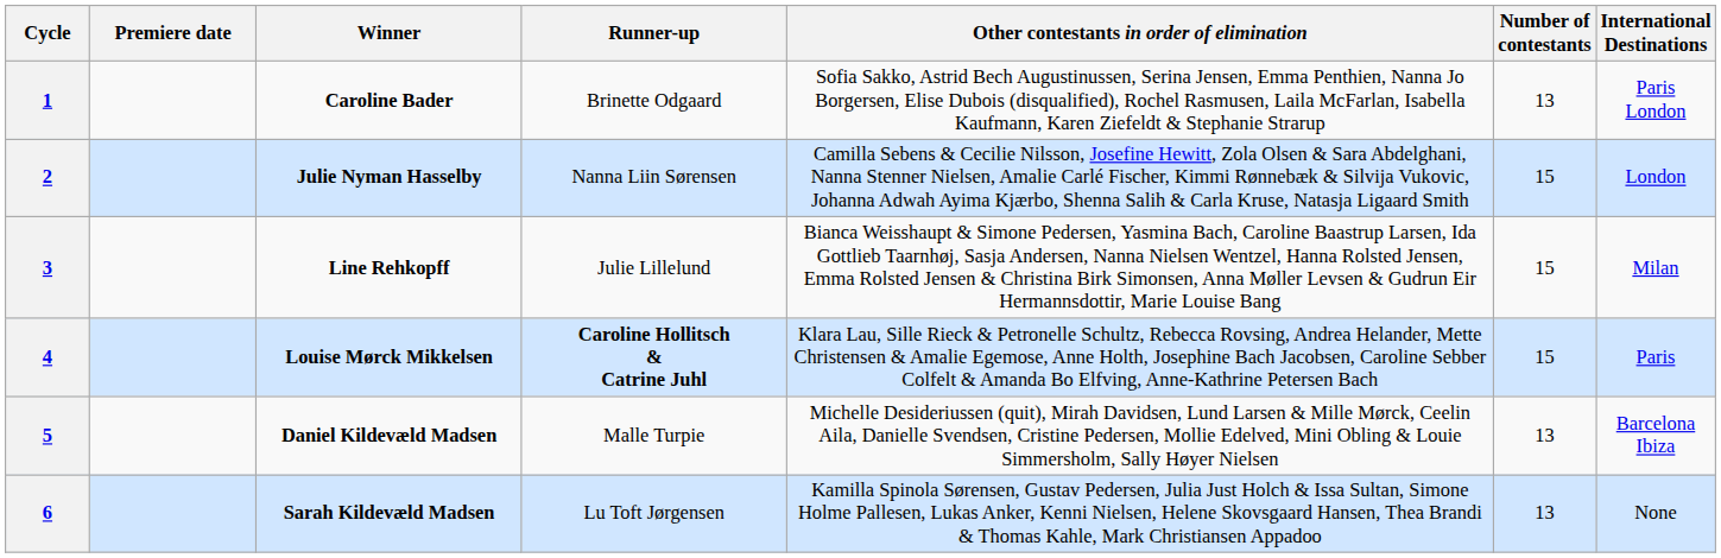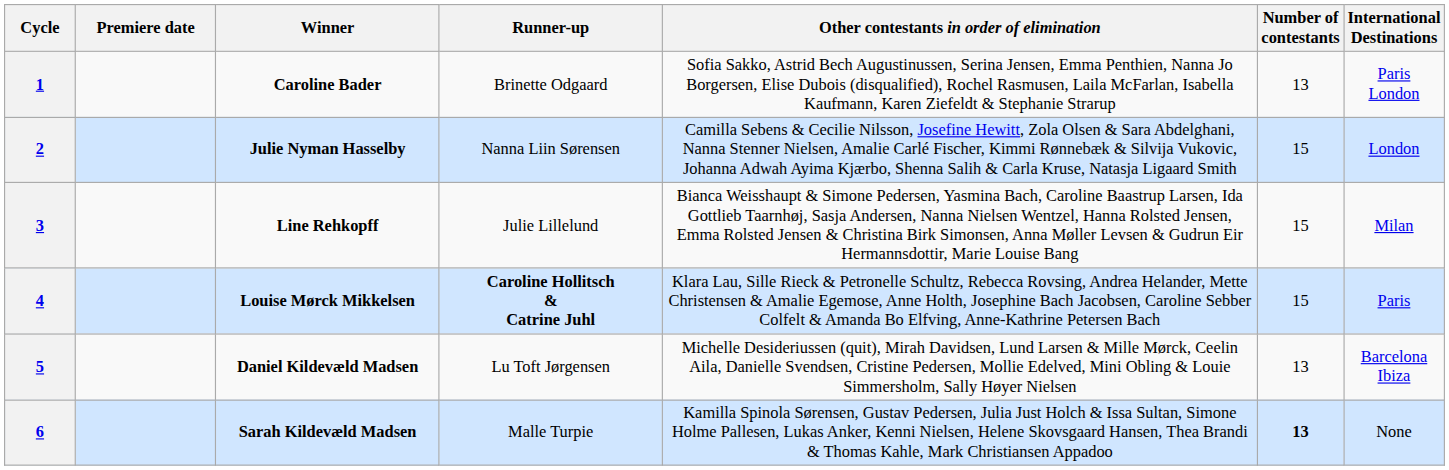5 | Runner-up: Malle Turpie -> Lu Toft Jørgensen
6 | Runner-up: Lu Toft Jørgensen -> Malle Turpie
6 | Number of contestants: normal -> bold
